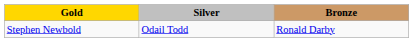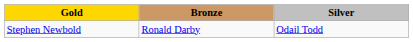columns swapped: Silver <-> Bronze
